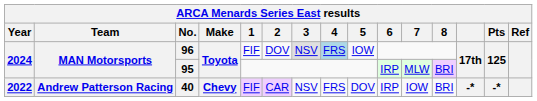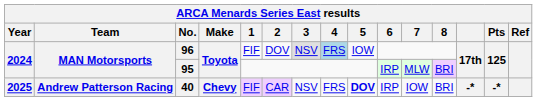40 | Year: 2022 -> 2025
40 | 5: normal -> bold
